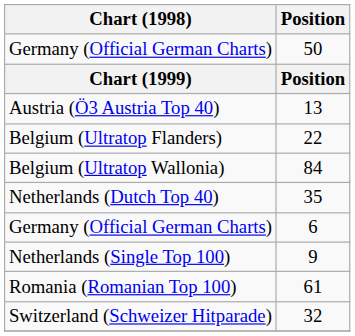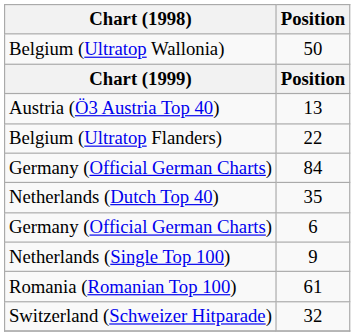50 | Chart (1998): Germany (Official German Charts) -> Belgium (Ultratop Wallonia)
84 | Chart (1998): Belgium (Ultratop Wallonia) -> Germany (Official German Charts)
